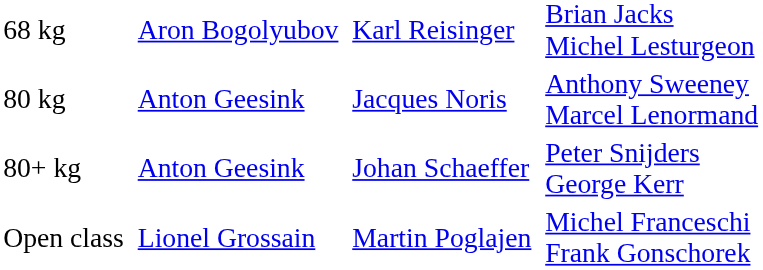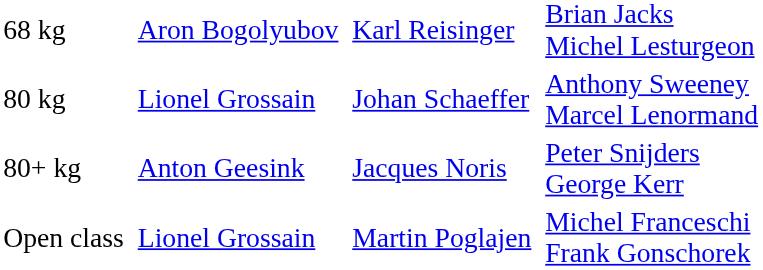80 kg | column 2: Anton Geesink -> Lionel Grossain
80 kg | column 3: Jacques Noris -> Johan Schaeffer
80+ kg | column 3: Johan Schaeffer -> Jacques Noris
